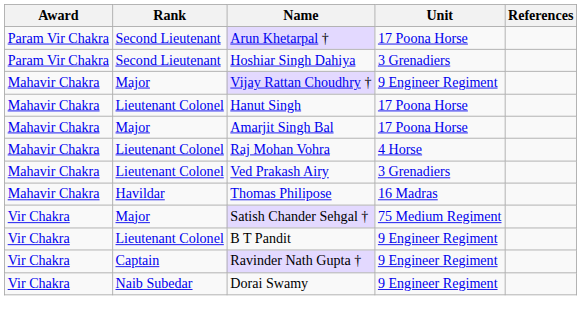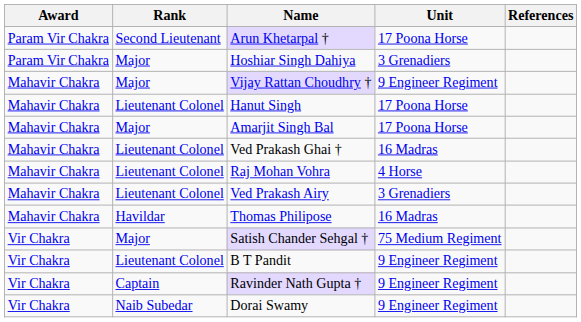Hoshiar Singh Dahiya | Rank: Second Lieutenant -> Major
+ row: Mahavir Chakra | Lieutenant Colonel | Ved Prakash Ghai † | 16 Madras
